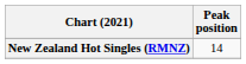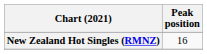New Zealand Hot Singles (RMNZ) | Peak position: 14 -> 16
